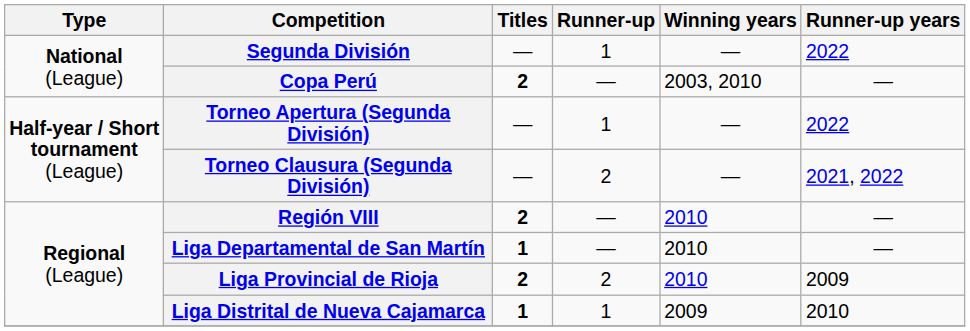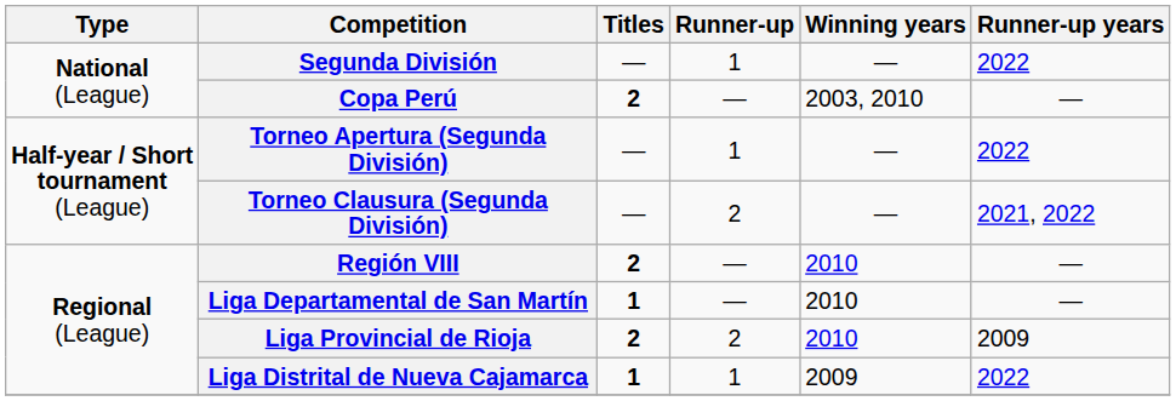Liga Distrital de Nueva Cajamarca | Runner-up years: 2010 -> 2022
